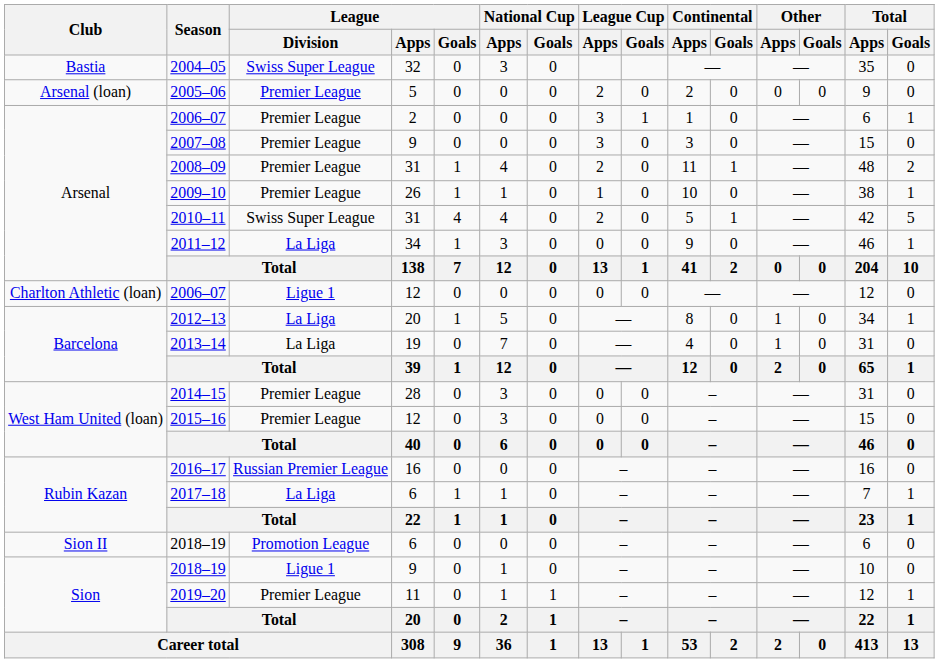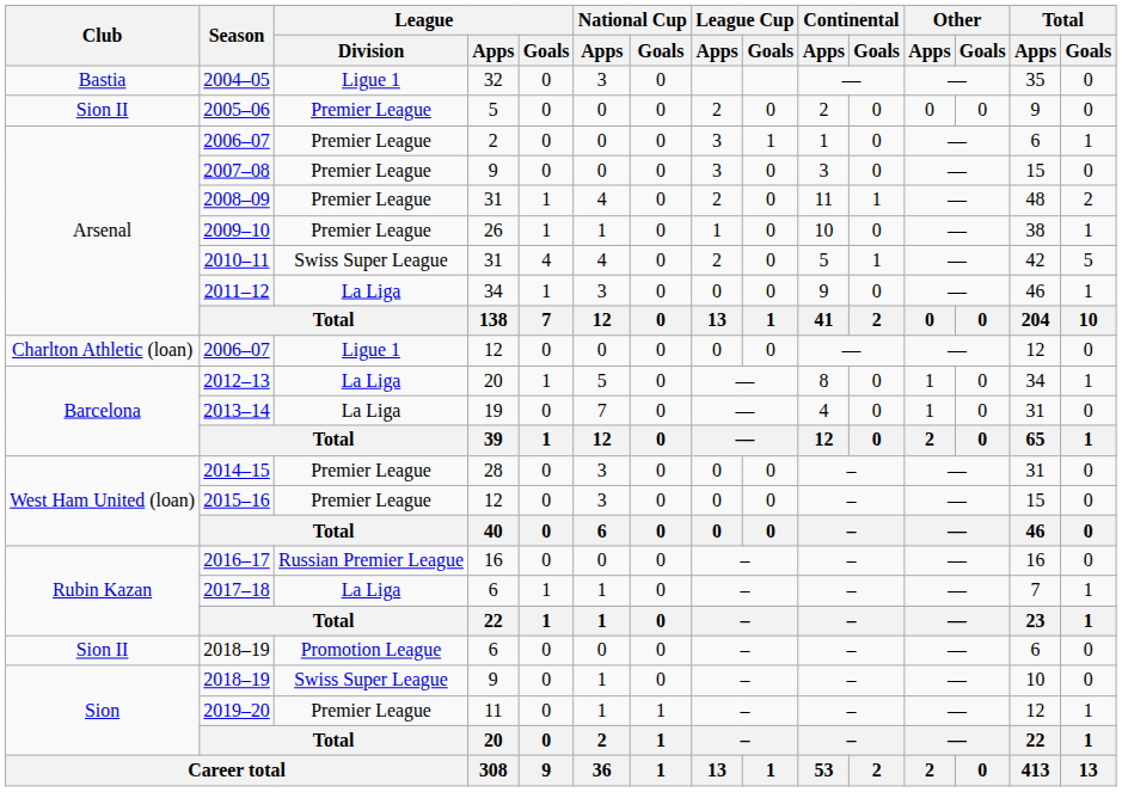2004–05 | League / Division: Swiss Super League -> Ligue 1
2005–06 | Club: Arsenal (loan) -> Sion II
2018–19 / 9 | League / Division: Ligue 1 -> Swiss Super League
